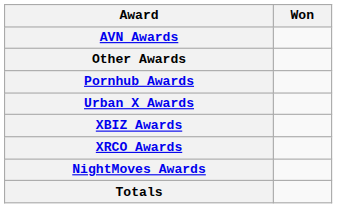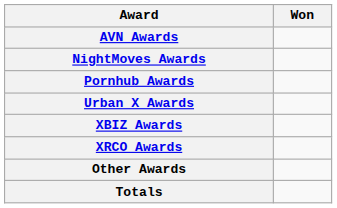rows swapped: NightMoves Awards <-> Other Awards
